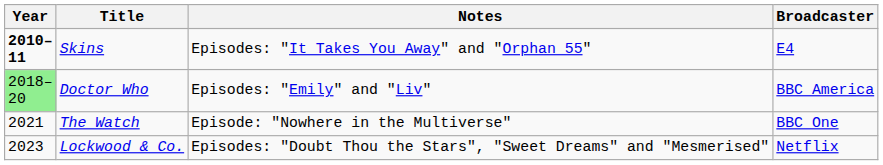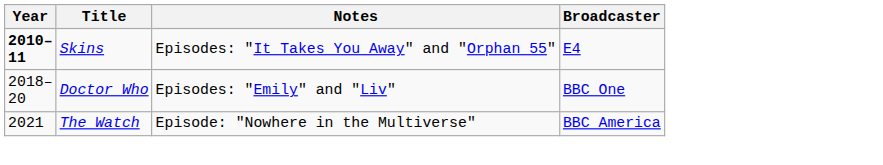Doctor Who | Year: lightgreen background -> no background
Doctor Who | Broadcaster: BBC America -> BBC One
The Watch | Broadcaster: BBC One -> BBC America
- row: 2023 | Lockwood & Co. | Episodes: "Doubt Thou the Stars", "Sweet Dreams" and "Mesmerised" | Netflix
